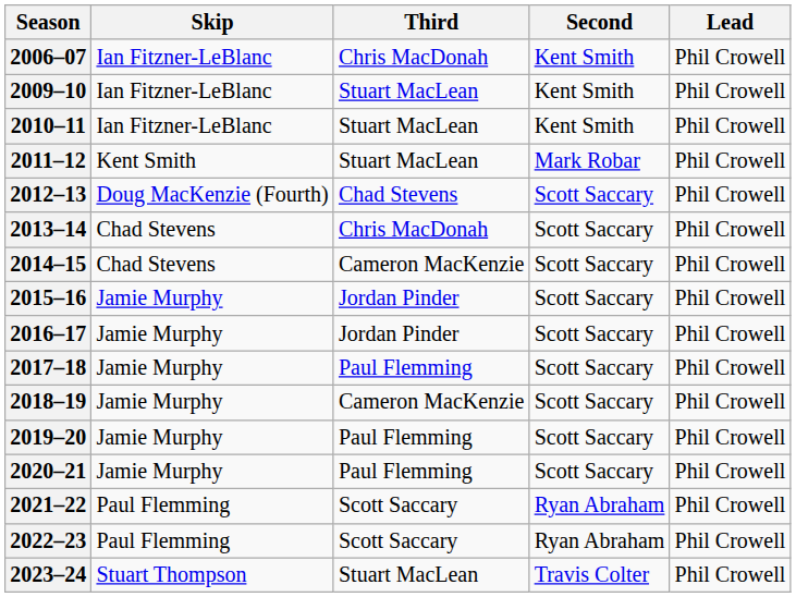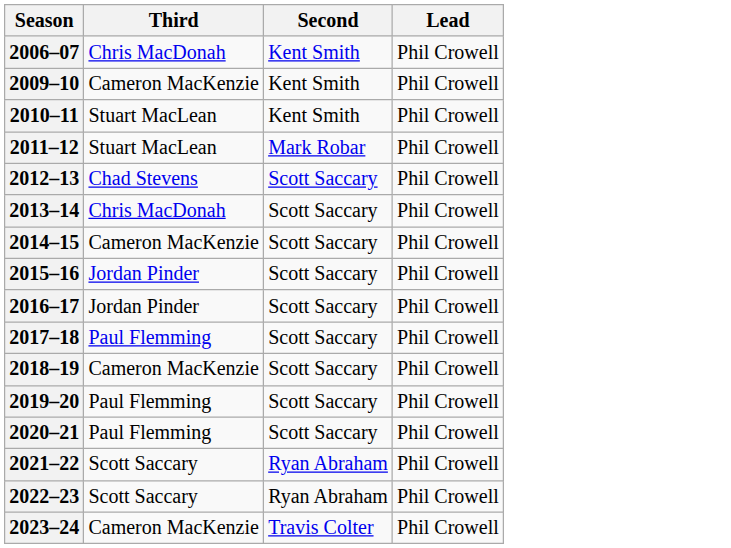- column: Skip | Ian Fitzner-LeBlanc | Ian Fitzner-LeBlanc | Ian Fitzner-LeBlanc | Kent Smith | Doug MacKenzie (Fourth) | Chad Stevens | Chad Stevens | Jamie Murphy | Jamie Murphy | Jamie Murphy | Jamie Murphy | Jamie Murphy | Jamie Murphy | Paul Flemming | Paul Flemming | Stuart Thompson
2009–10 | Third: Stuart MacLean -> Cameron MacKenzie
2023–24 | Third: Stuart MacLean -> Cameron MacKenzie
